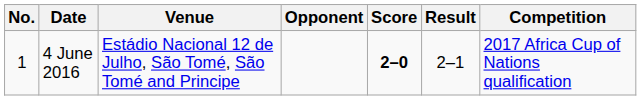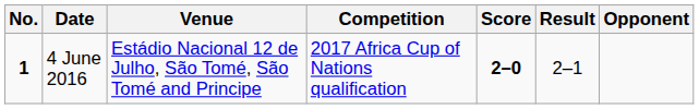columns swapped: Opponent <-> Competition
4 June 2016 | No.: normal -> bold
